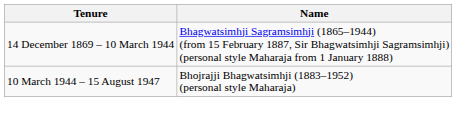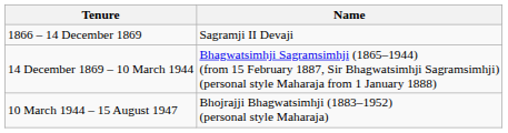+ row: 1866 – 14 December 1869 | Sagramji II Devaji
